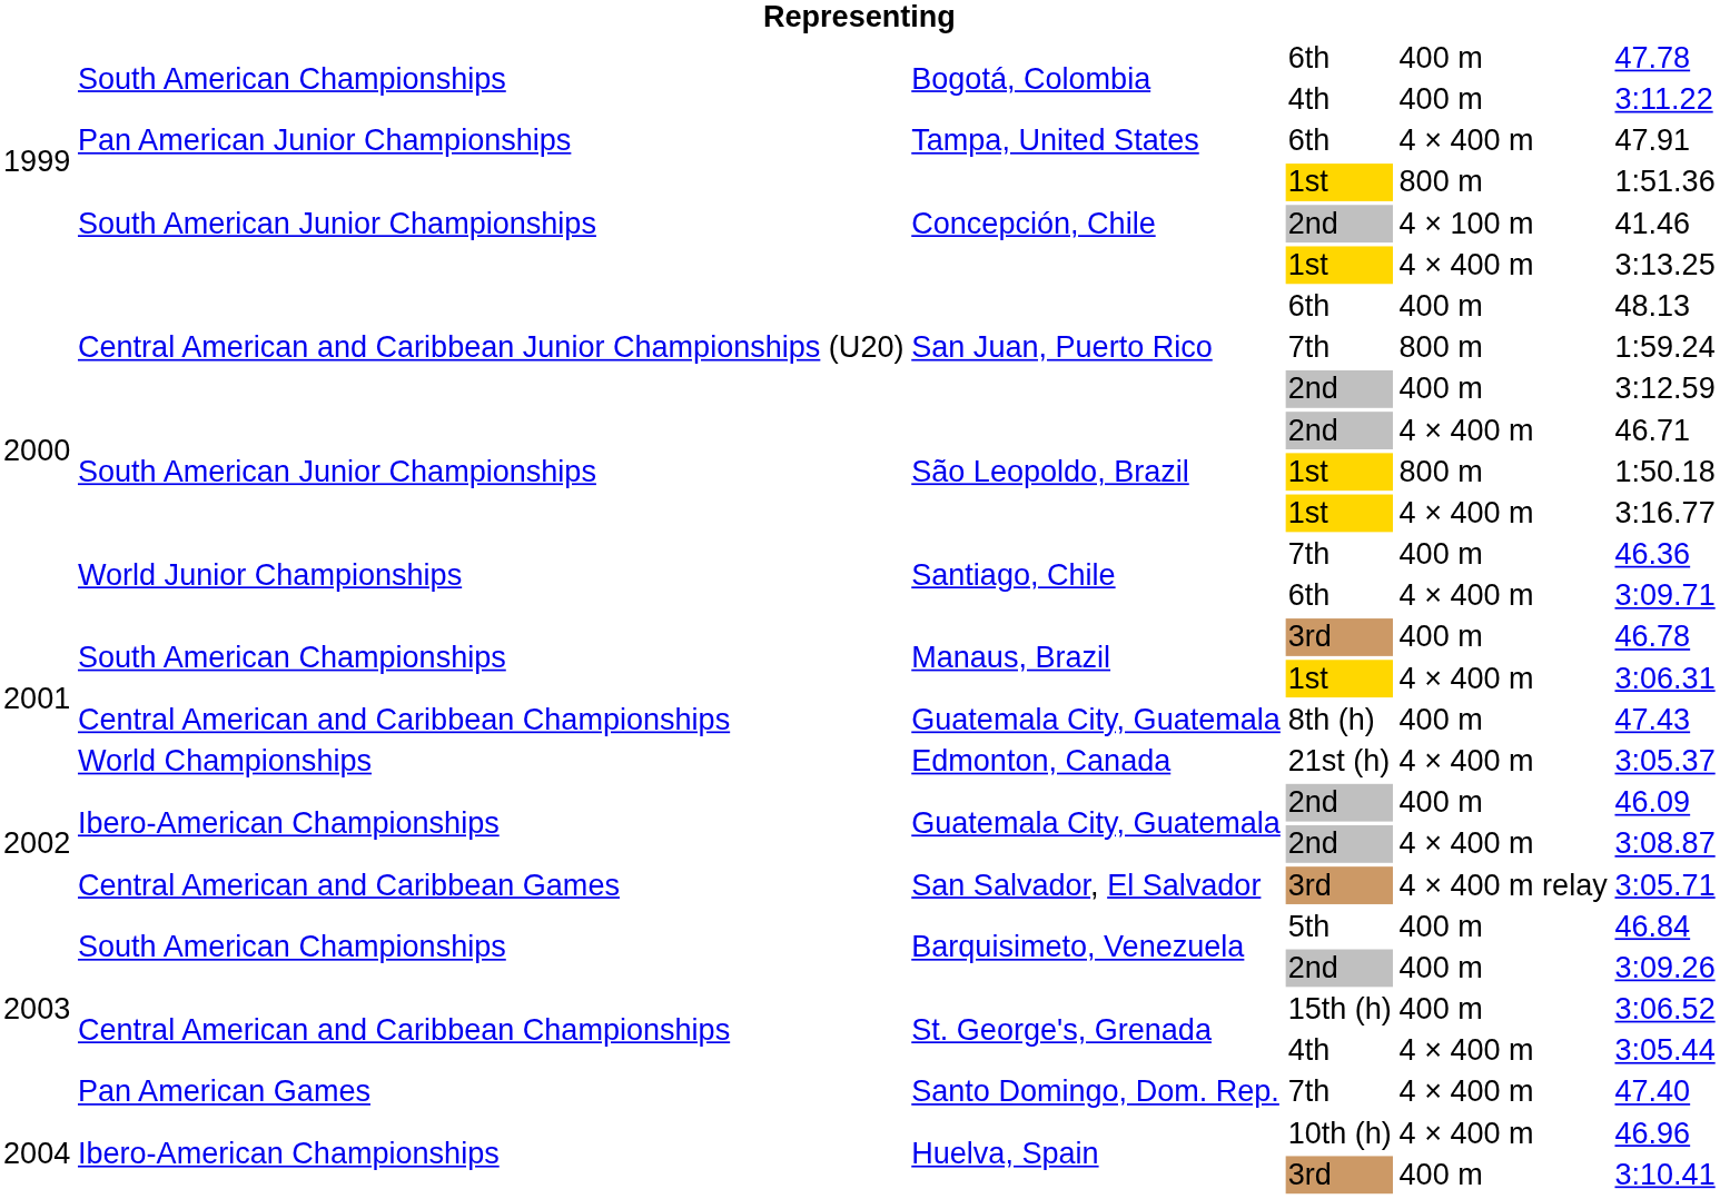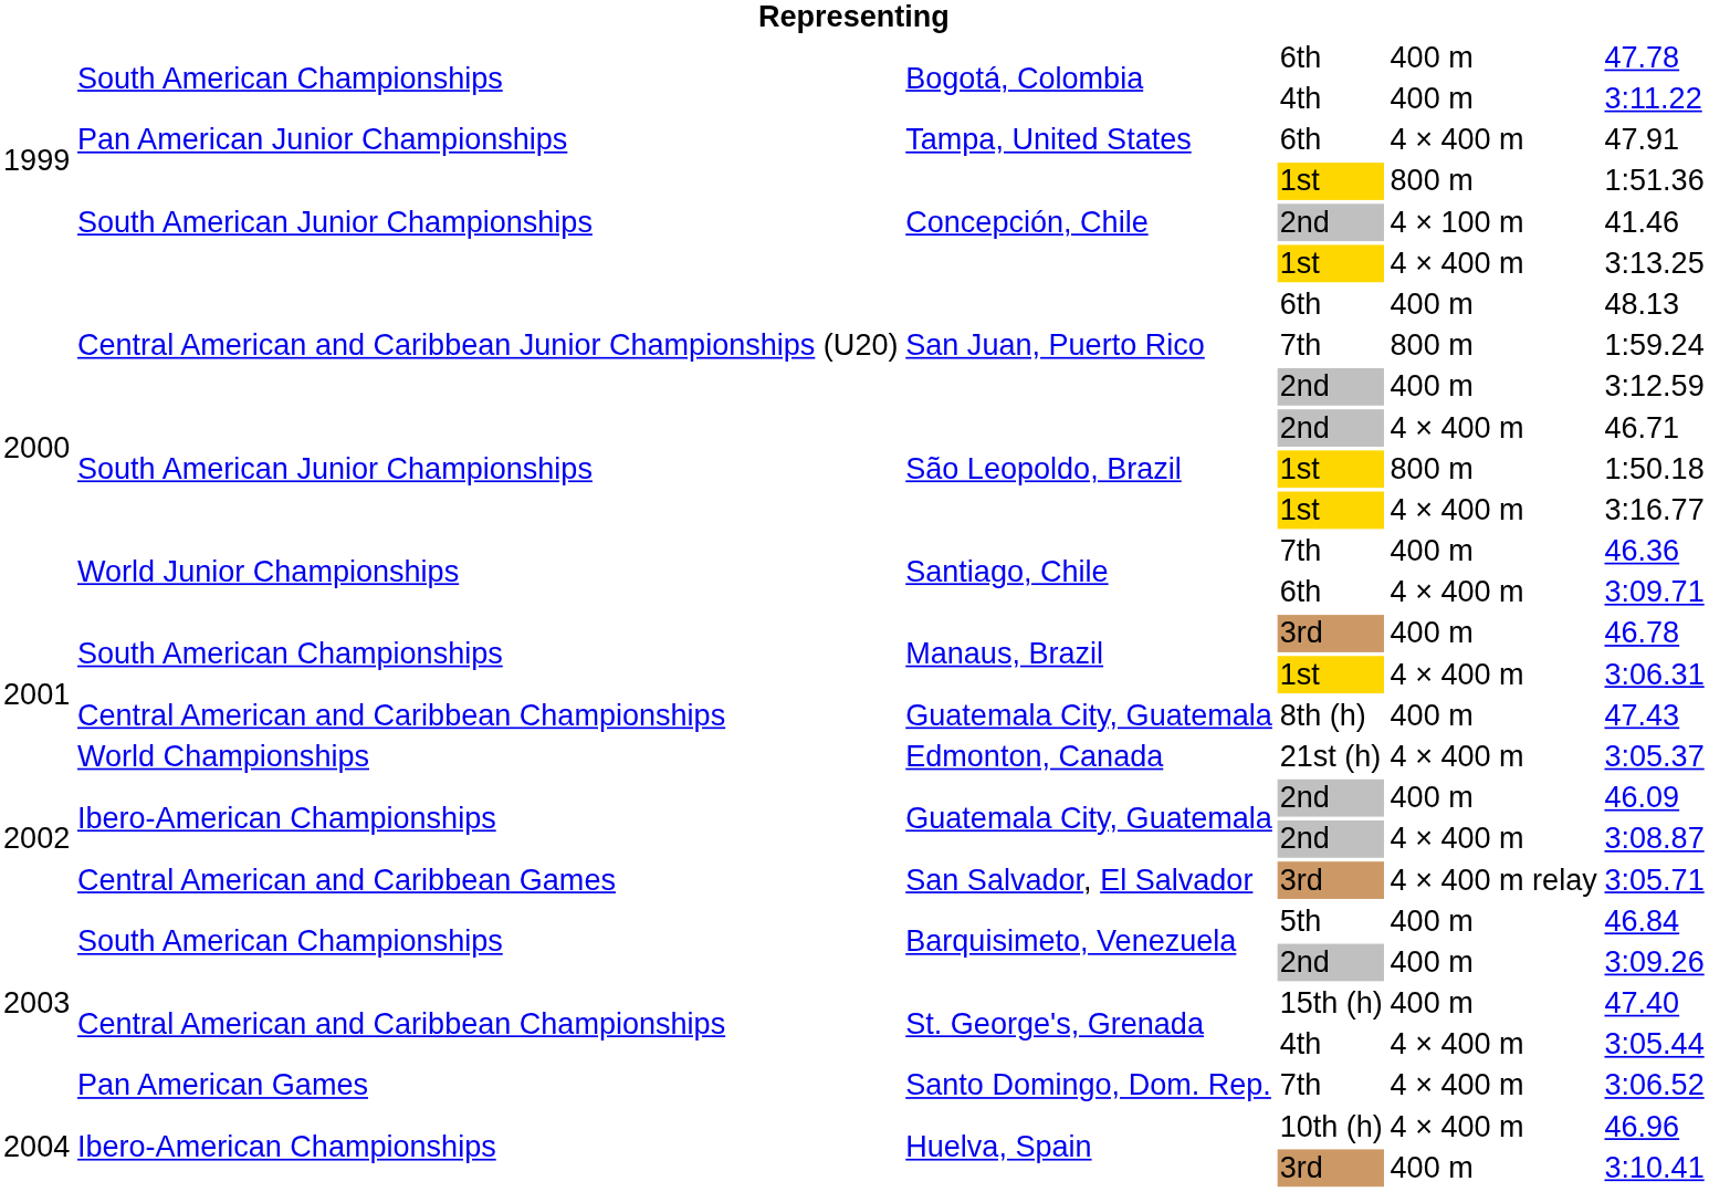St. George's, Grenada / 15th (h) | column 6: 3:06.52 -> 47.40
Santo Domingo, Dom. Rep. | column 6: 47.40 -> 3:06.52
